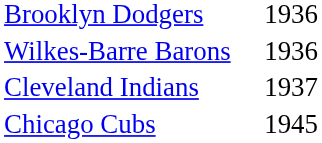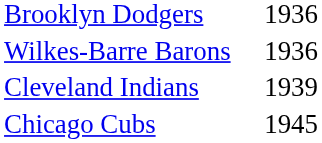Cleveland Indians | column 2: 1937 -> 1939
